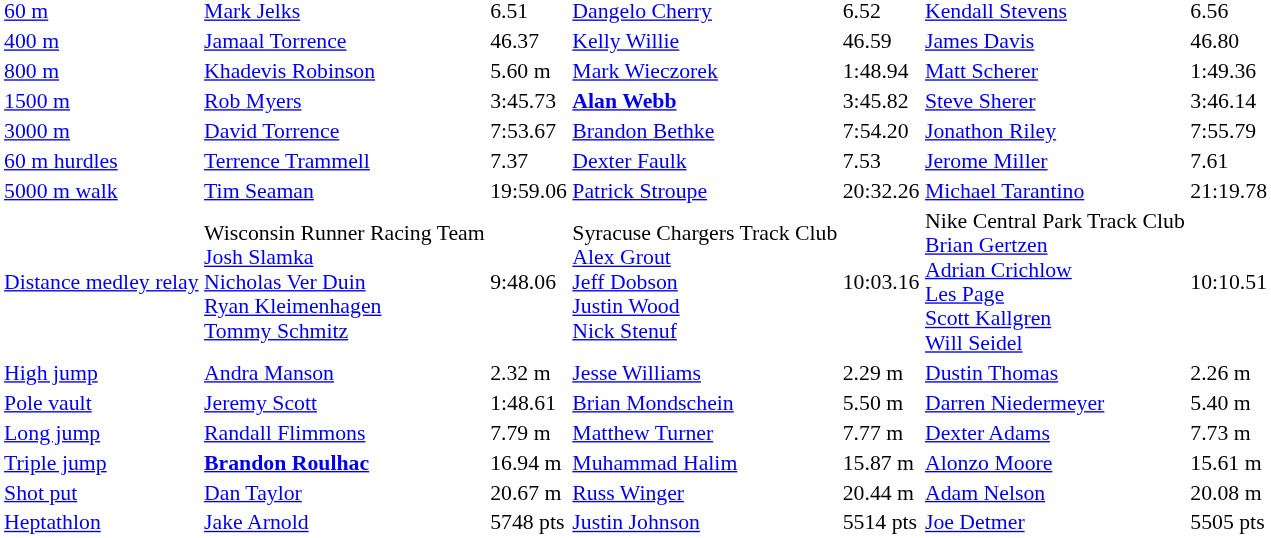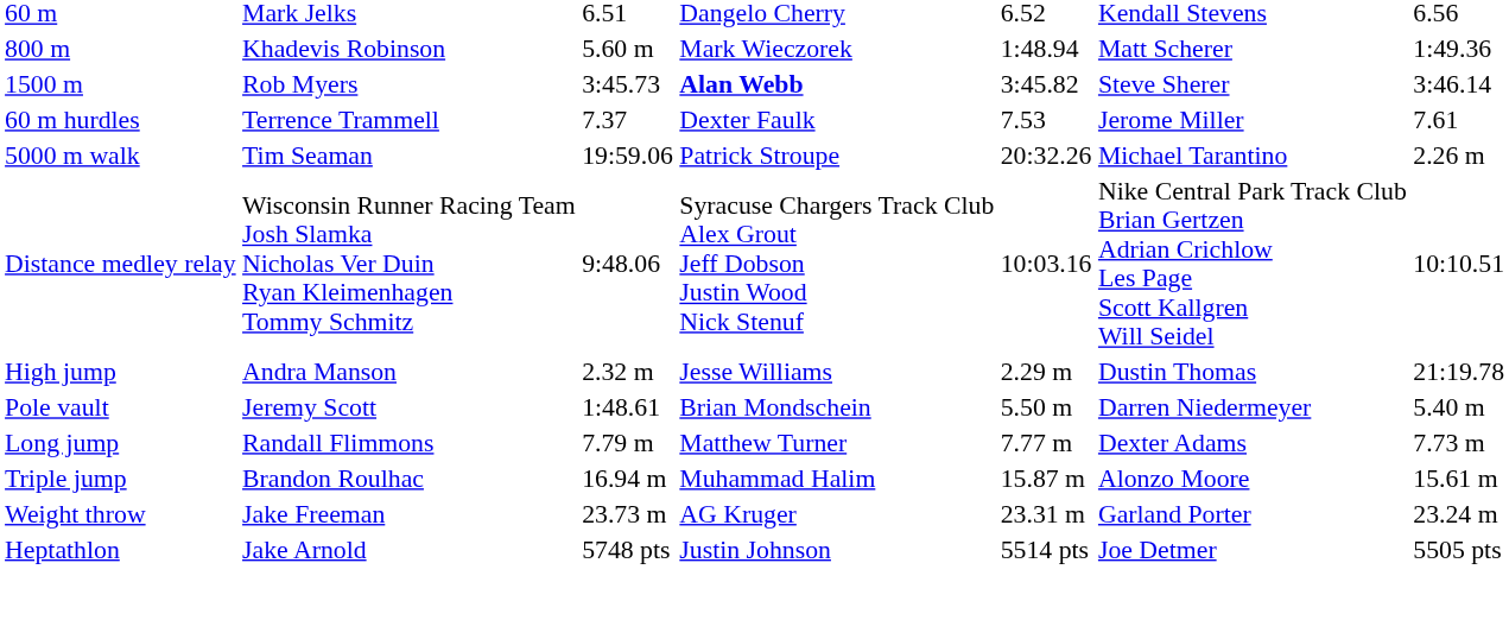- row: 400 m | Jamaal Torrence | 46.37 | Kelly Willie | 46.59 | James Davis | 46.80
- row: 3000 m | David Torrence | 7:53.67 | Brandon Bethke | 7:54.20 | Jonathon Riley | 7:55.79
5000 m walk | column 7: 21:19.78 -> 2.26 m
High jump | column 7: 2.26 m -> 21:19.78
Triple jump | column 2: bold -> normal
- row: Shot put | Dan Taylor | 20.67 m | Russ Winger | 20.44 m | Adam Nelson | 20.08 m
+ row: Weight throw | Jake Freeman | 23.73 m | AG Kruger | 23.31 m | Garland Porter | 23.24 m
